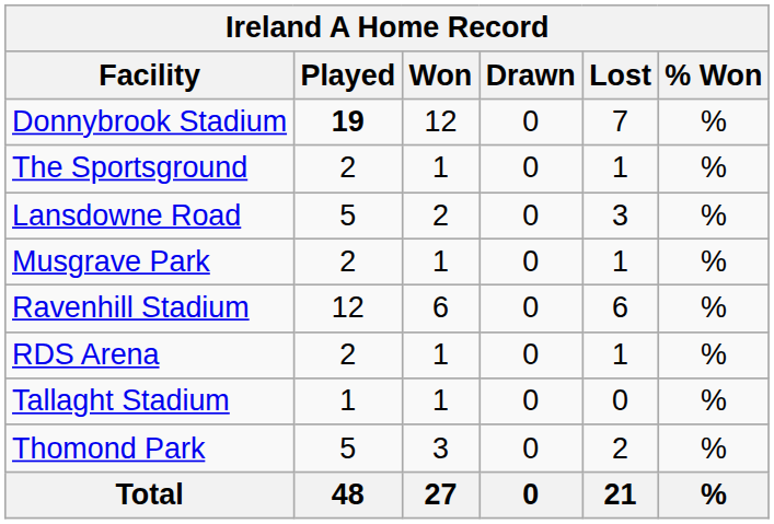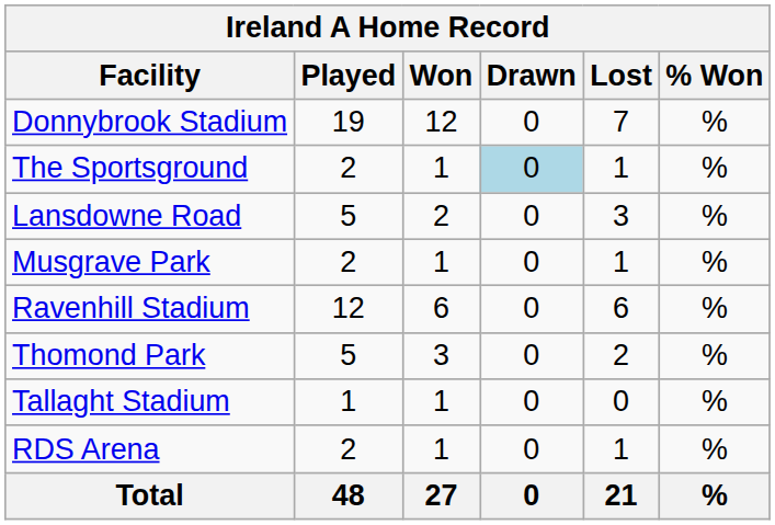Donnybrook Stadium | Played: bold -> normal
The Sportsground | Drawn: no background -> lightblue background
rows swapped: RDS Arena <-> Thomond Park
